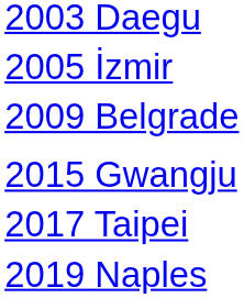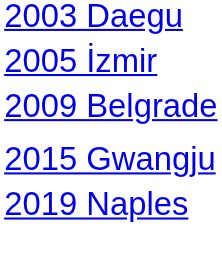- row: 2017 Taipei
